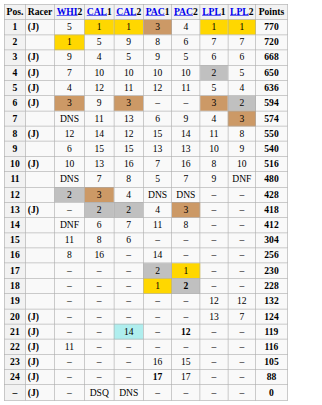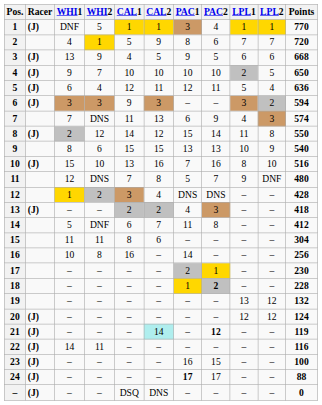+ column: WHI1 | DNF | 4 | 13 | 9 | 6 | 3 | 7 | 2 | 8 | 15 | 12 | 1 | – | 5 | 11 | 10 | – | – | – | – | – | 14 | – | – | –
19 | LPL1: 12 -> 13
20 | LPL1: 13 -> 12
20 | LPL2: 7 -> 12
23 | Points: 105 -> 100
